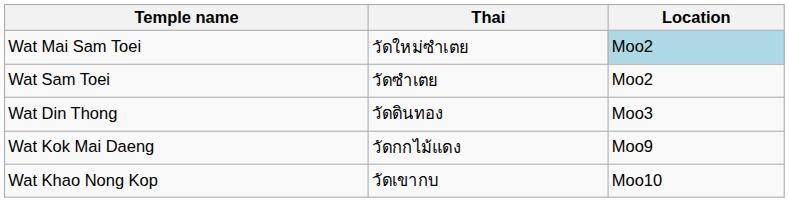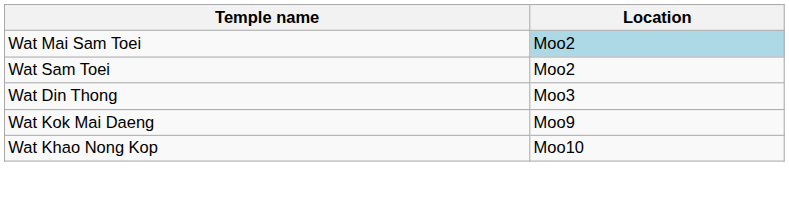- column: Thai | วัดใหม่ซำเตย | วัดซำเตย | วัดดินทอง | วัดกกไม้แดง | วัดเขากบ
